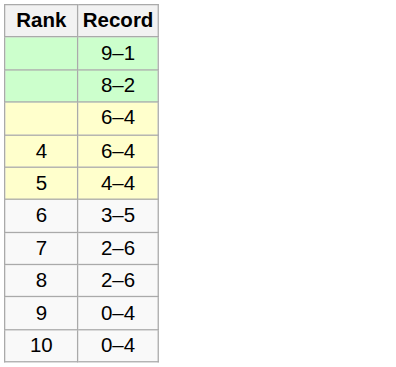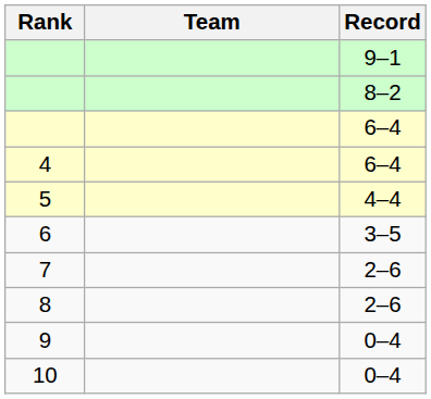+ column: Team
